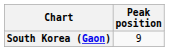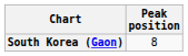South Korea (Gaon) | Peak position: 9 -> 8
